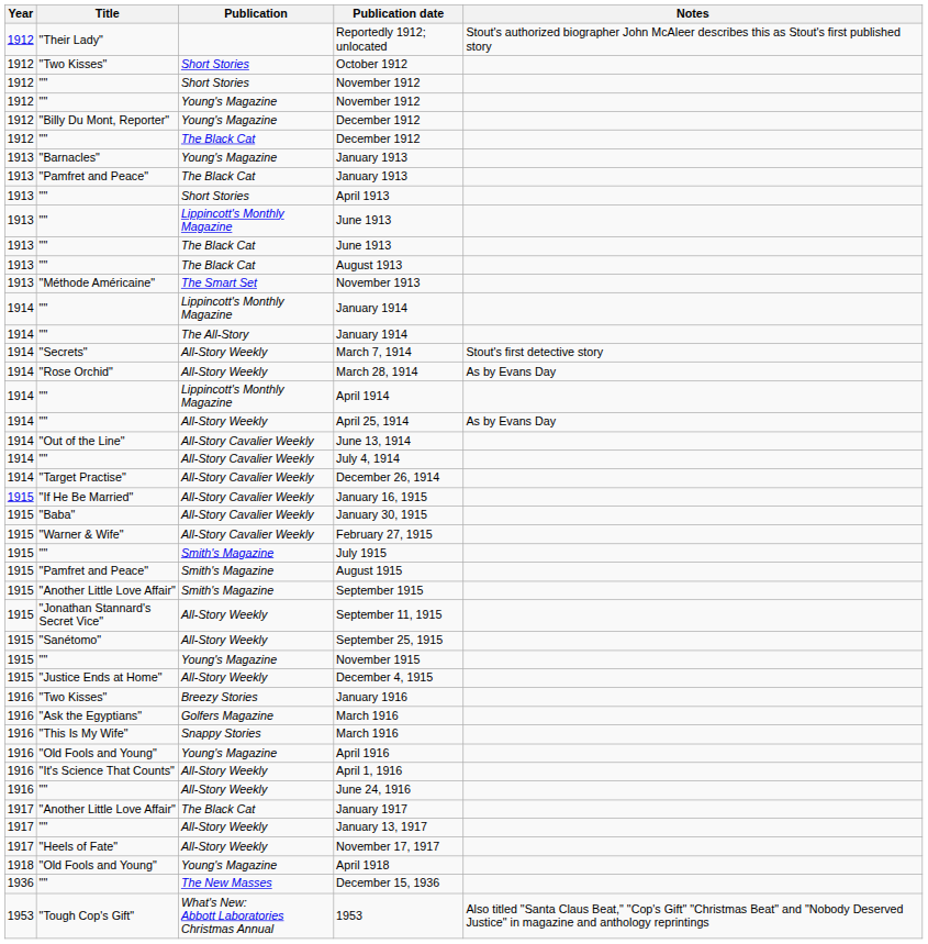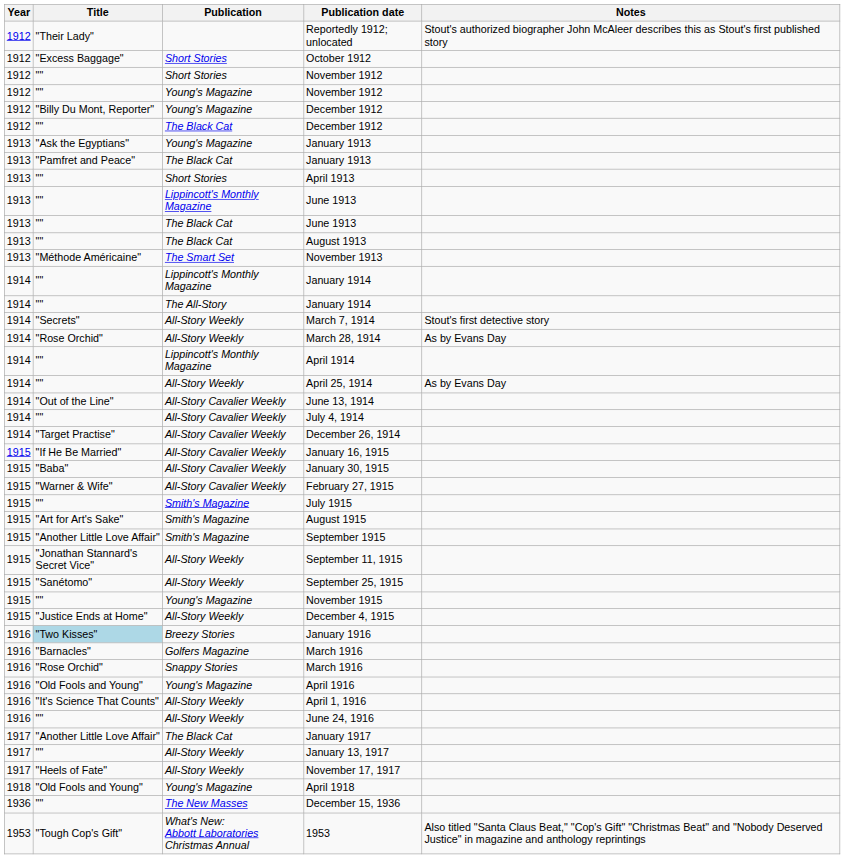October 1912 | Title: "Two Kisses" -> "Excess Baggage"
Young's Magazine / January 1913 | Title: "Barnacles" -> "Ask the Egyptians"
August 1915 | Title: "Pamfret and Peace" -> "Art for Art's Sake"
January 1916 | Title: no background -> lightblue background
Golfers Magazine / March 1916 | Title: "Ask the Egyptians" -> "Barnacles"
Snappy Stories / March 1916 | Title: "This Is My Wife" -> "Rose Orchid"
